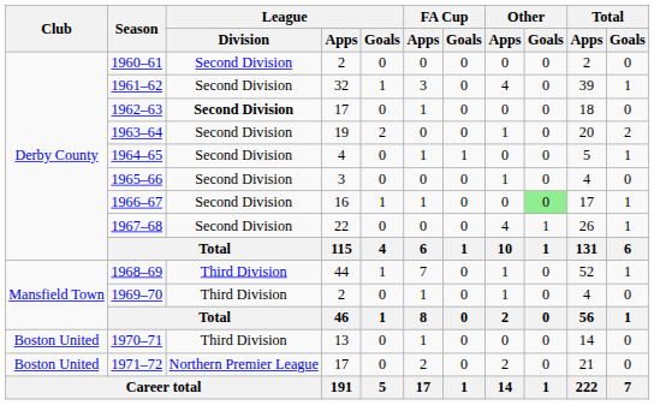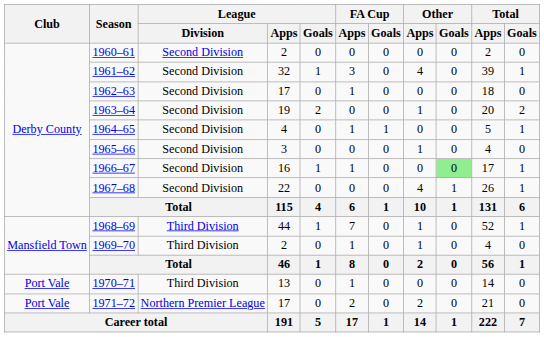1962–63 | League / Division: bold -> normal
1970–71 | Club: Boston United -> Port Vale
1971–72 | Club: Boston United -> Port Vale
